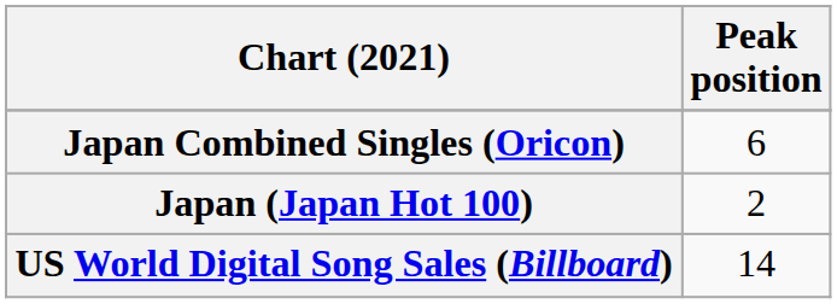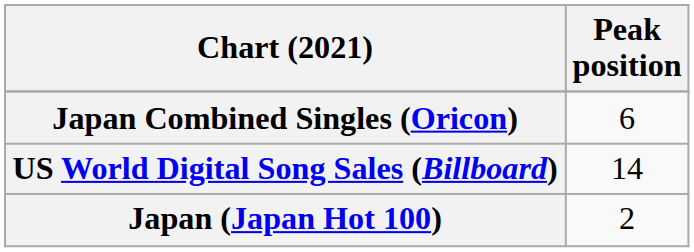rows swapped: Japan (Japan Hot 100) <-> US World Digital Song Sales (Billboard)
